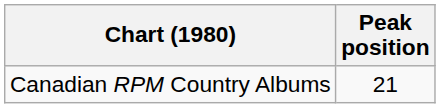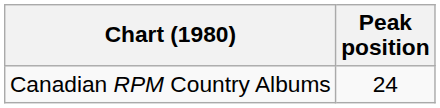Canadian RPM Country Albums | Peak position: 21 -> 24
